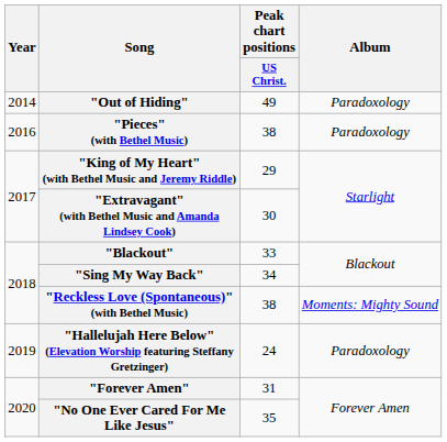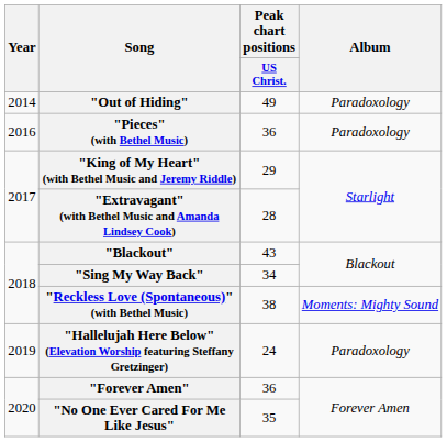"Pieces" (with Bethel Music) | Peak chart positions / US Christ.: 38 -> 36
"Extravagant" (with Bethel Music and Amanda Lindsey Cook) | Peak chart positions / US Christ.: 30 -> 28
"Blackout" | Peak chart positions / US Christ.: 33 -> 43
"Forever Amen" | Peak chart positions / US Christ.: 31 -> 36
